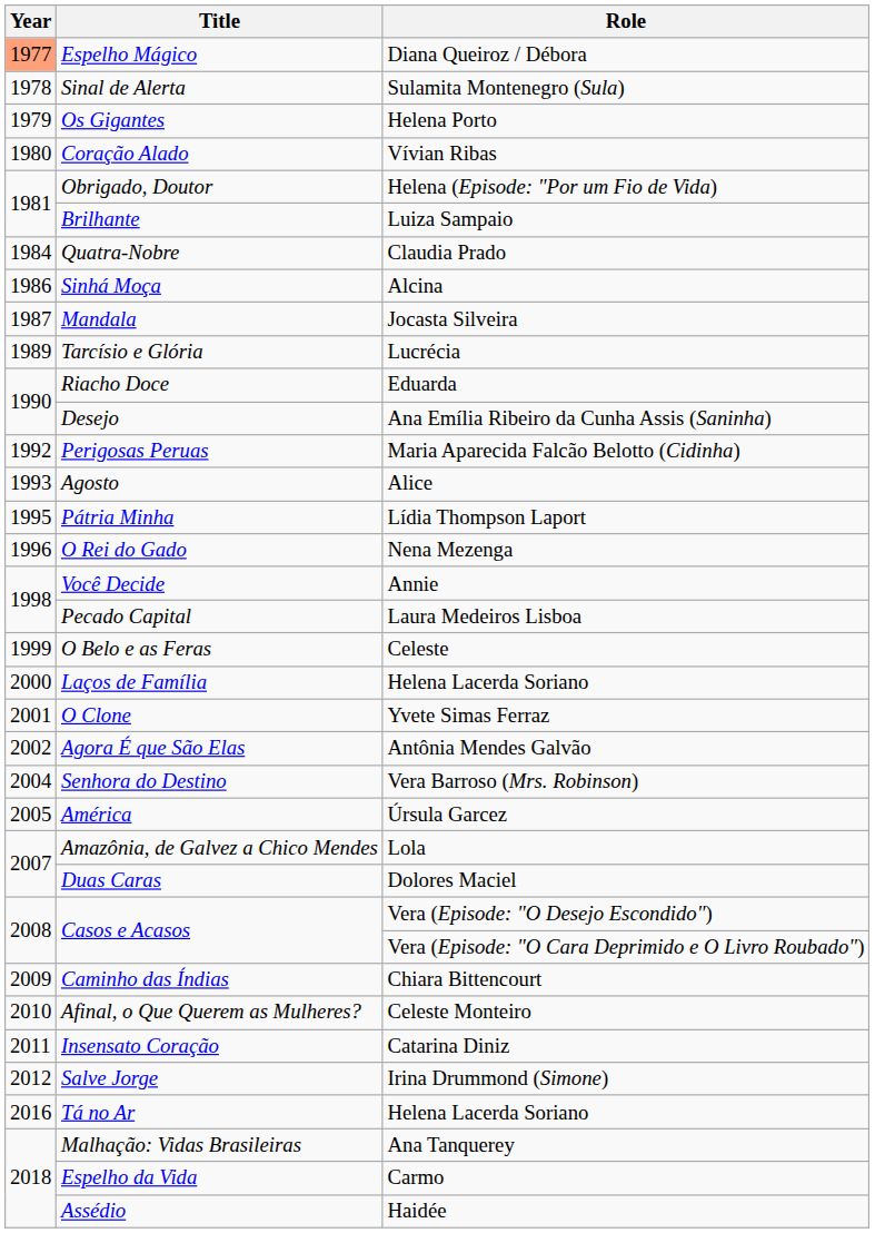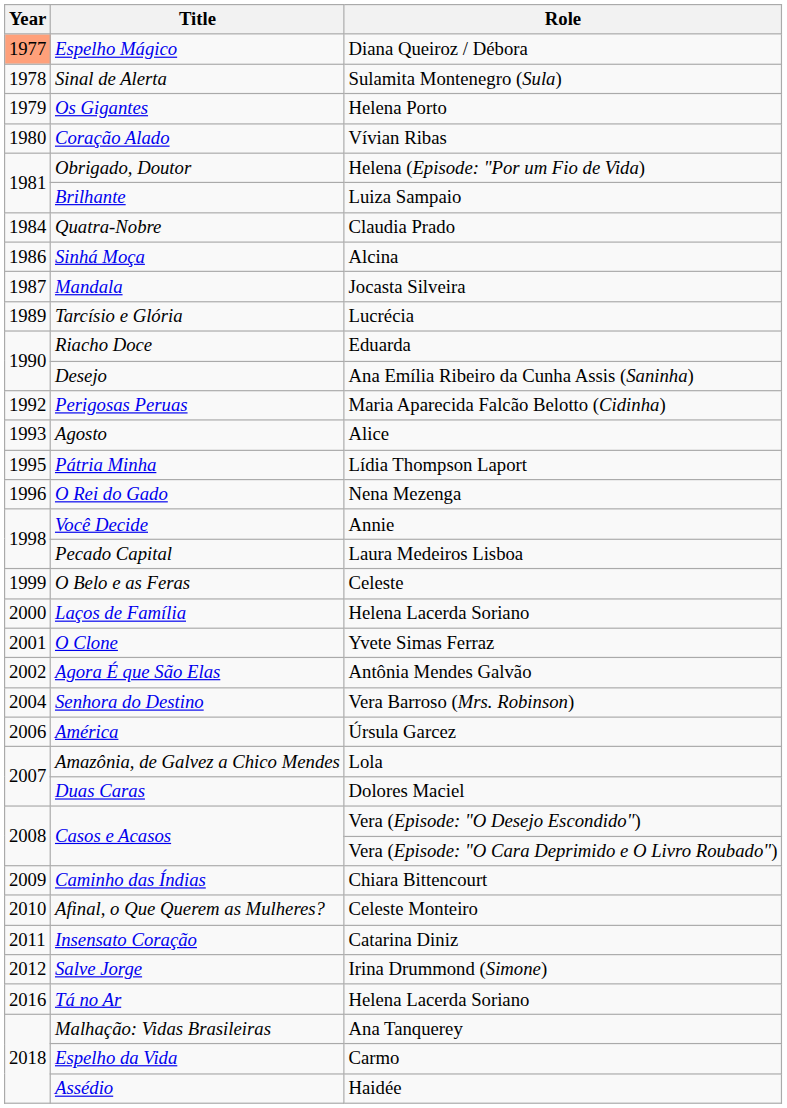América | Year: 2005 -> 2006
